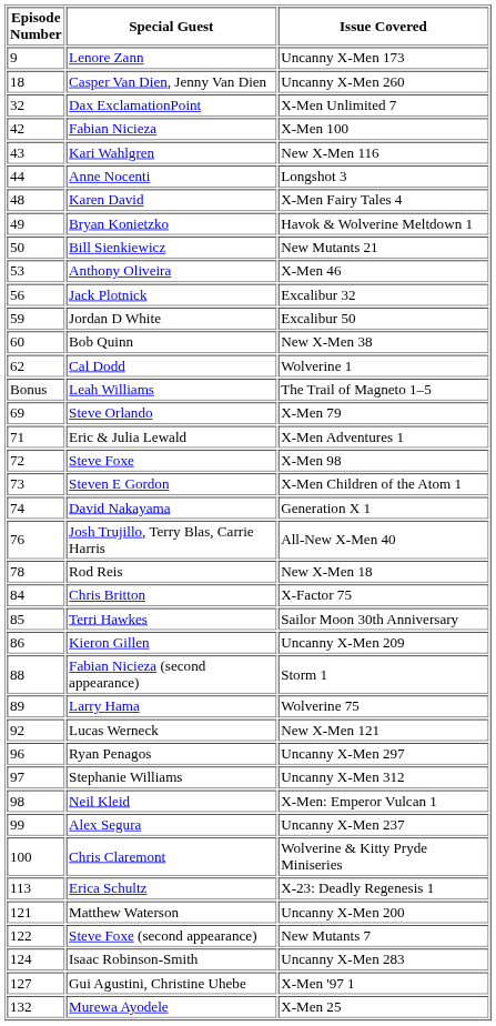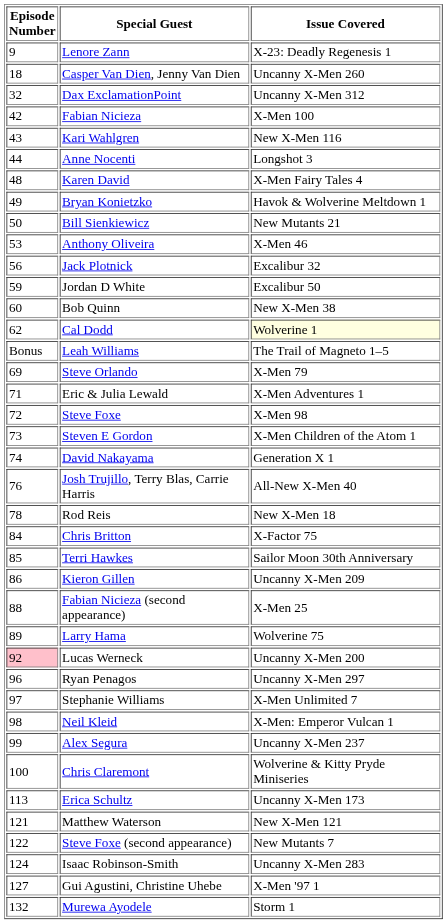Lenore Zann | Issue Covered: Uncanny X-Men 173 -> X-23: Deadly Regenesis 1
Dax ExclamationPoint | Issue Covered: X-Men Unlimited 7 -> Uncanny X-Men 312
Cal Dodd | Issue Covered: no background -> lightyellow background
Fabian Nicieza (second appearance) | Issue Covered: Storm 1 -> X-Men 25
Lucas Werneck | Episode Number: no background -> pink background
Lucas Werneck | Issue Covered: New X-Men 121 -> Uncanny X-Men 200
Stephanie Williams | Issue Covered: Uncanny X-Men 312 -> X-Men Unlimited 7
Erica Schultz | Issue Covered: X-23: Deadly Regenesis 1 -> Uncanny X-Men 173
Matthew Waterson | Issue Covered: Uncanny X-Men 200 -> New X-Men 121
Murewa Ayodele | Issue Covered: X-Men 25 -> Storm 1
